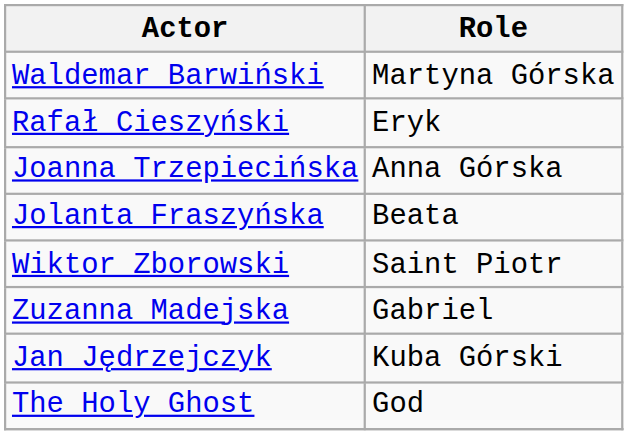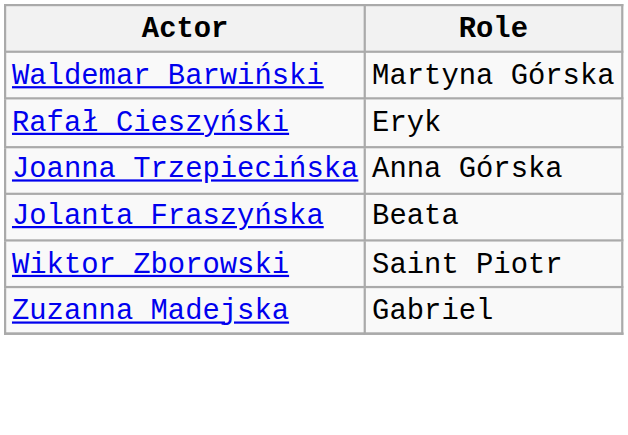- row: Jan Jędrzejczyk | Kuba Górski
- row: The Holy Ghost | God
